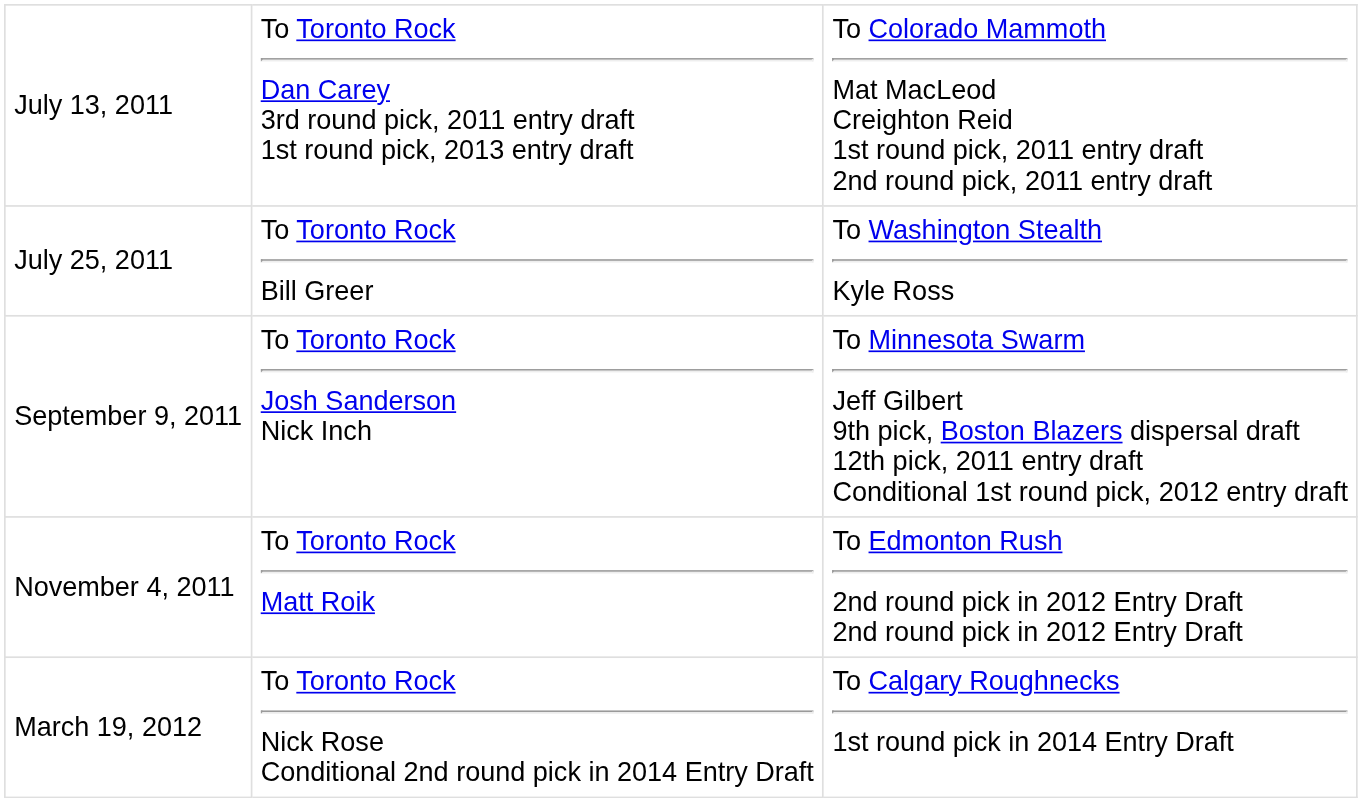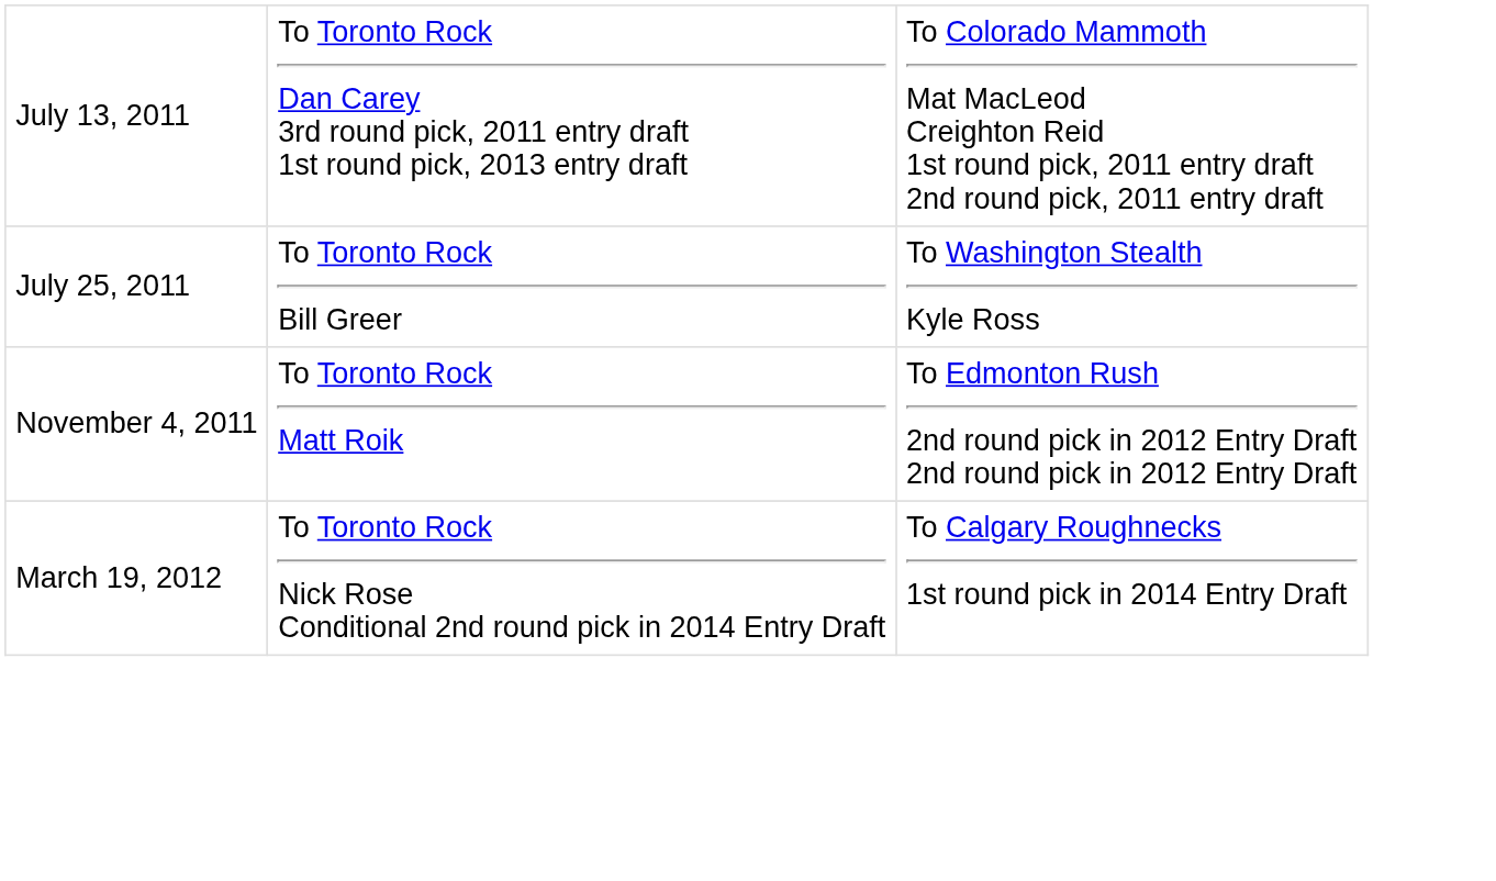- row: September 9, 2011 | To Toronto Rock Josh Sanderson Nick Inch | To Minnesota Swarm Jeff Gilbert 9th pick, Boston Blazers dispersal draft 12th pick, 2011 entry draft Conditional 1st round pick, 2012 entry draft
